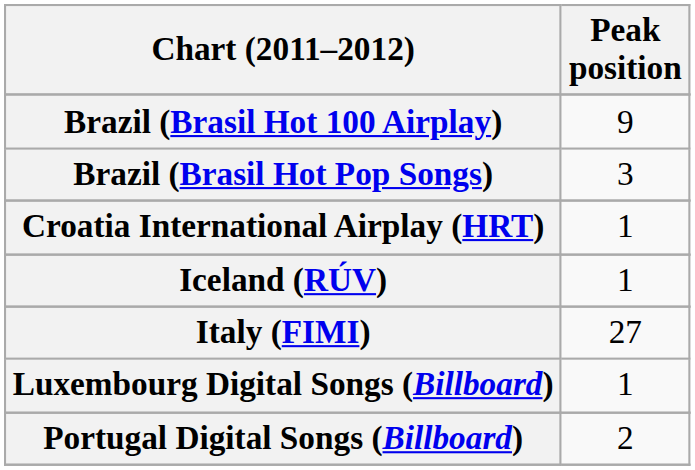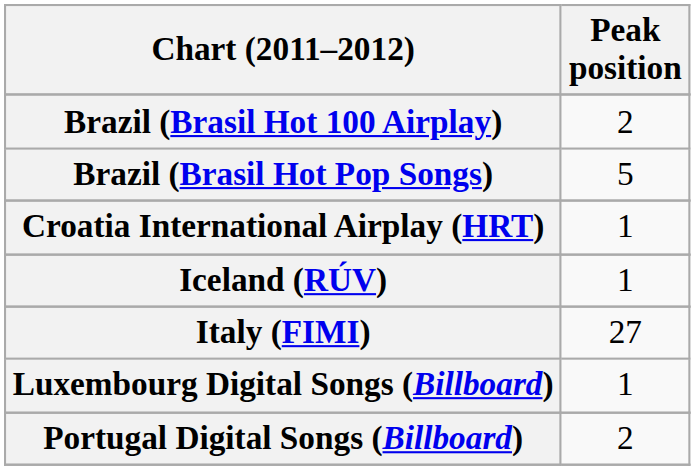Brazil (Brasil Hot 100 Airplay) | Peak position: 9 -> 2
Brazil (Brasil Hot Pop Songs) | Peak position: 3 -> 5
